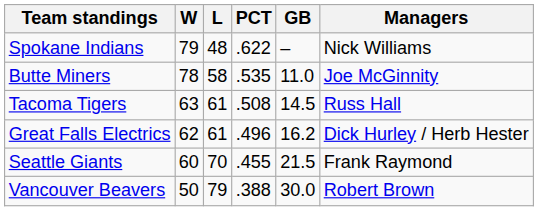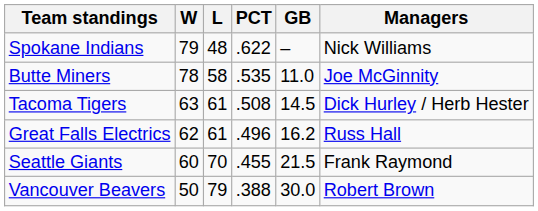Tacoma Tigers | Managers: Russ Hall -> Dick Hurley / Herb Hester
Great Falls Electrics | Managers: Dick Hurley / Herb Hester -> Russ Hall
